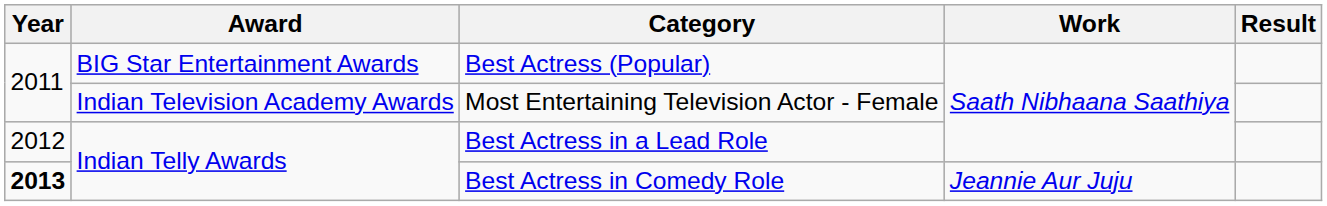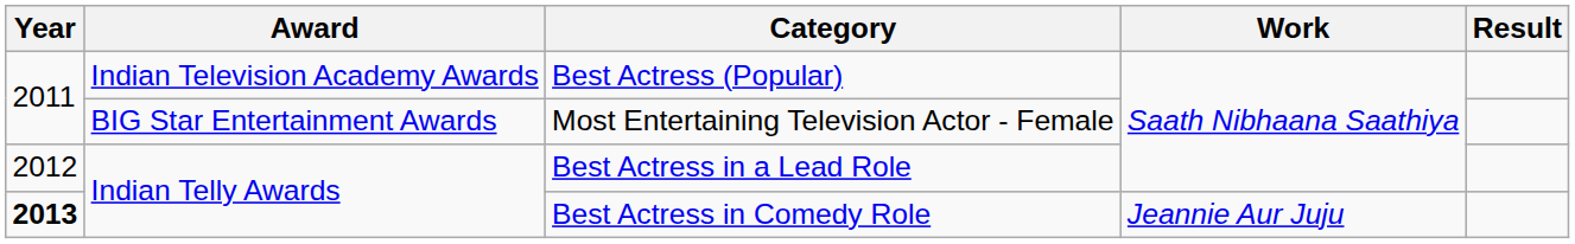Best Actress (Popular) | Award: BIG Star Entertainment Awards -> Indian Television Academy Awards
Most Entertaining Television Actor - Female | Award: Indian Television Academy Awards -> BIG Star Entertainment Awards
